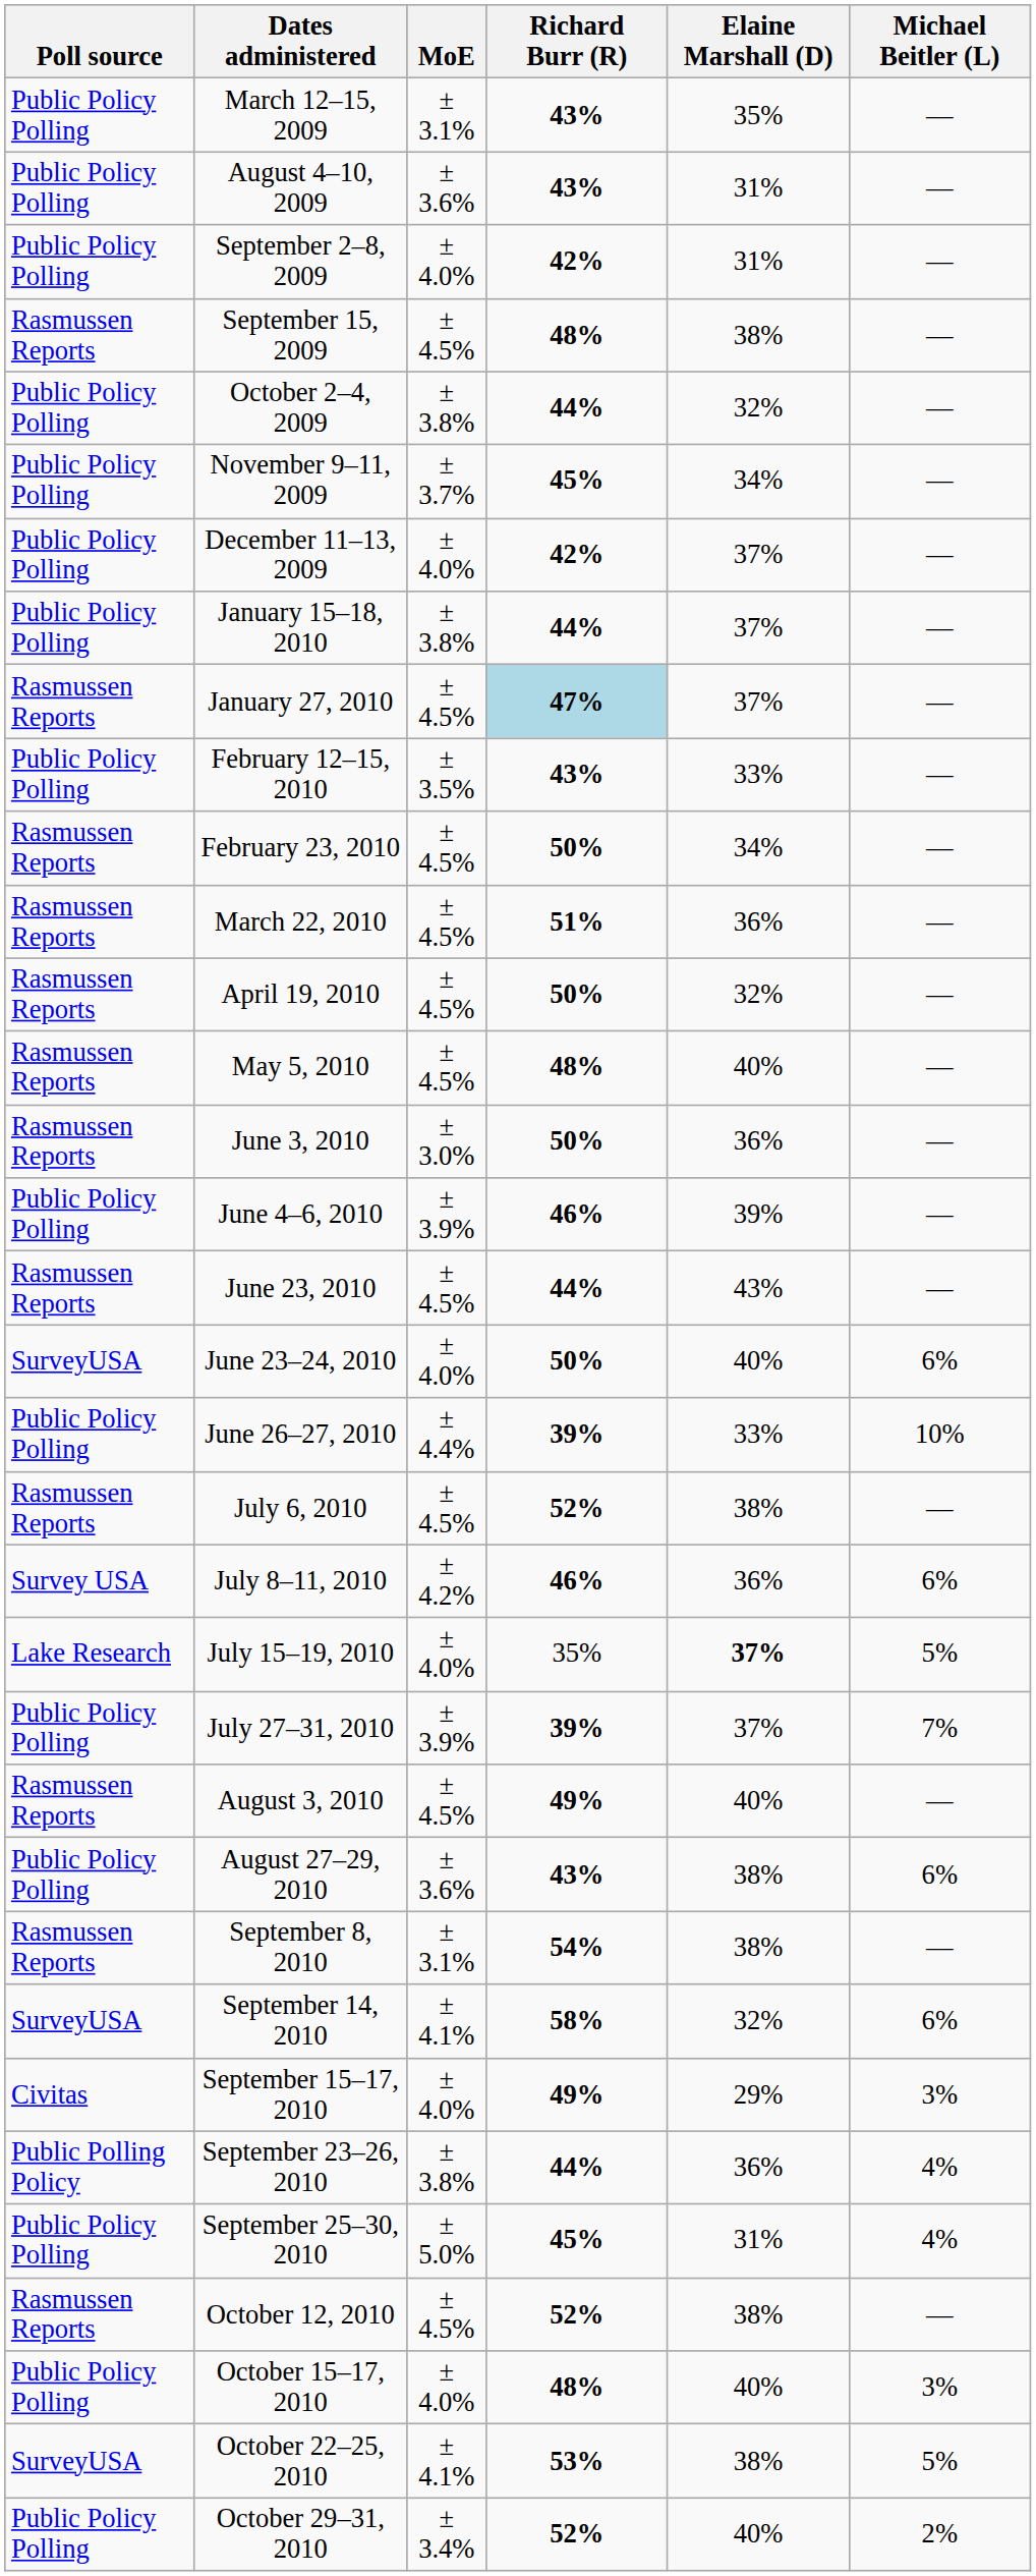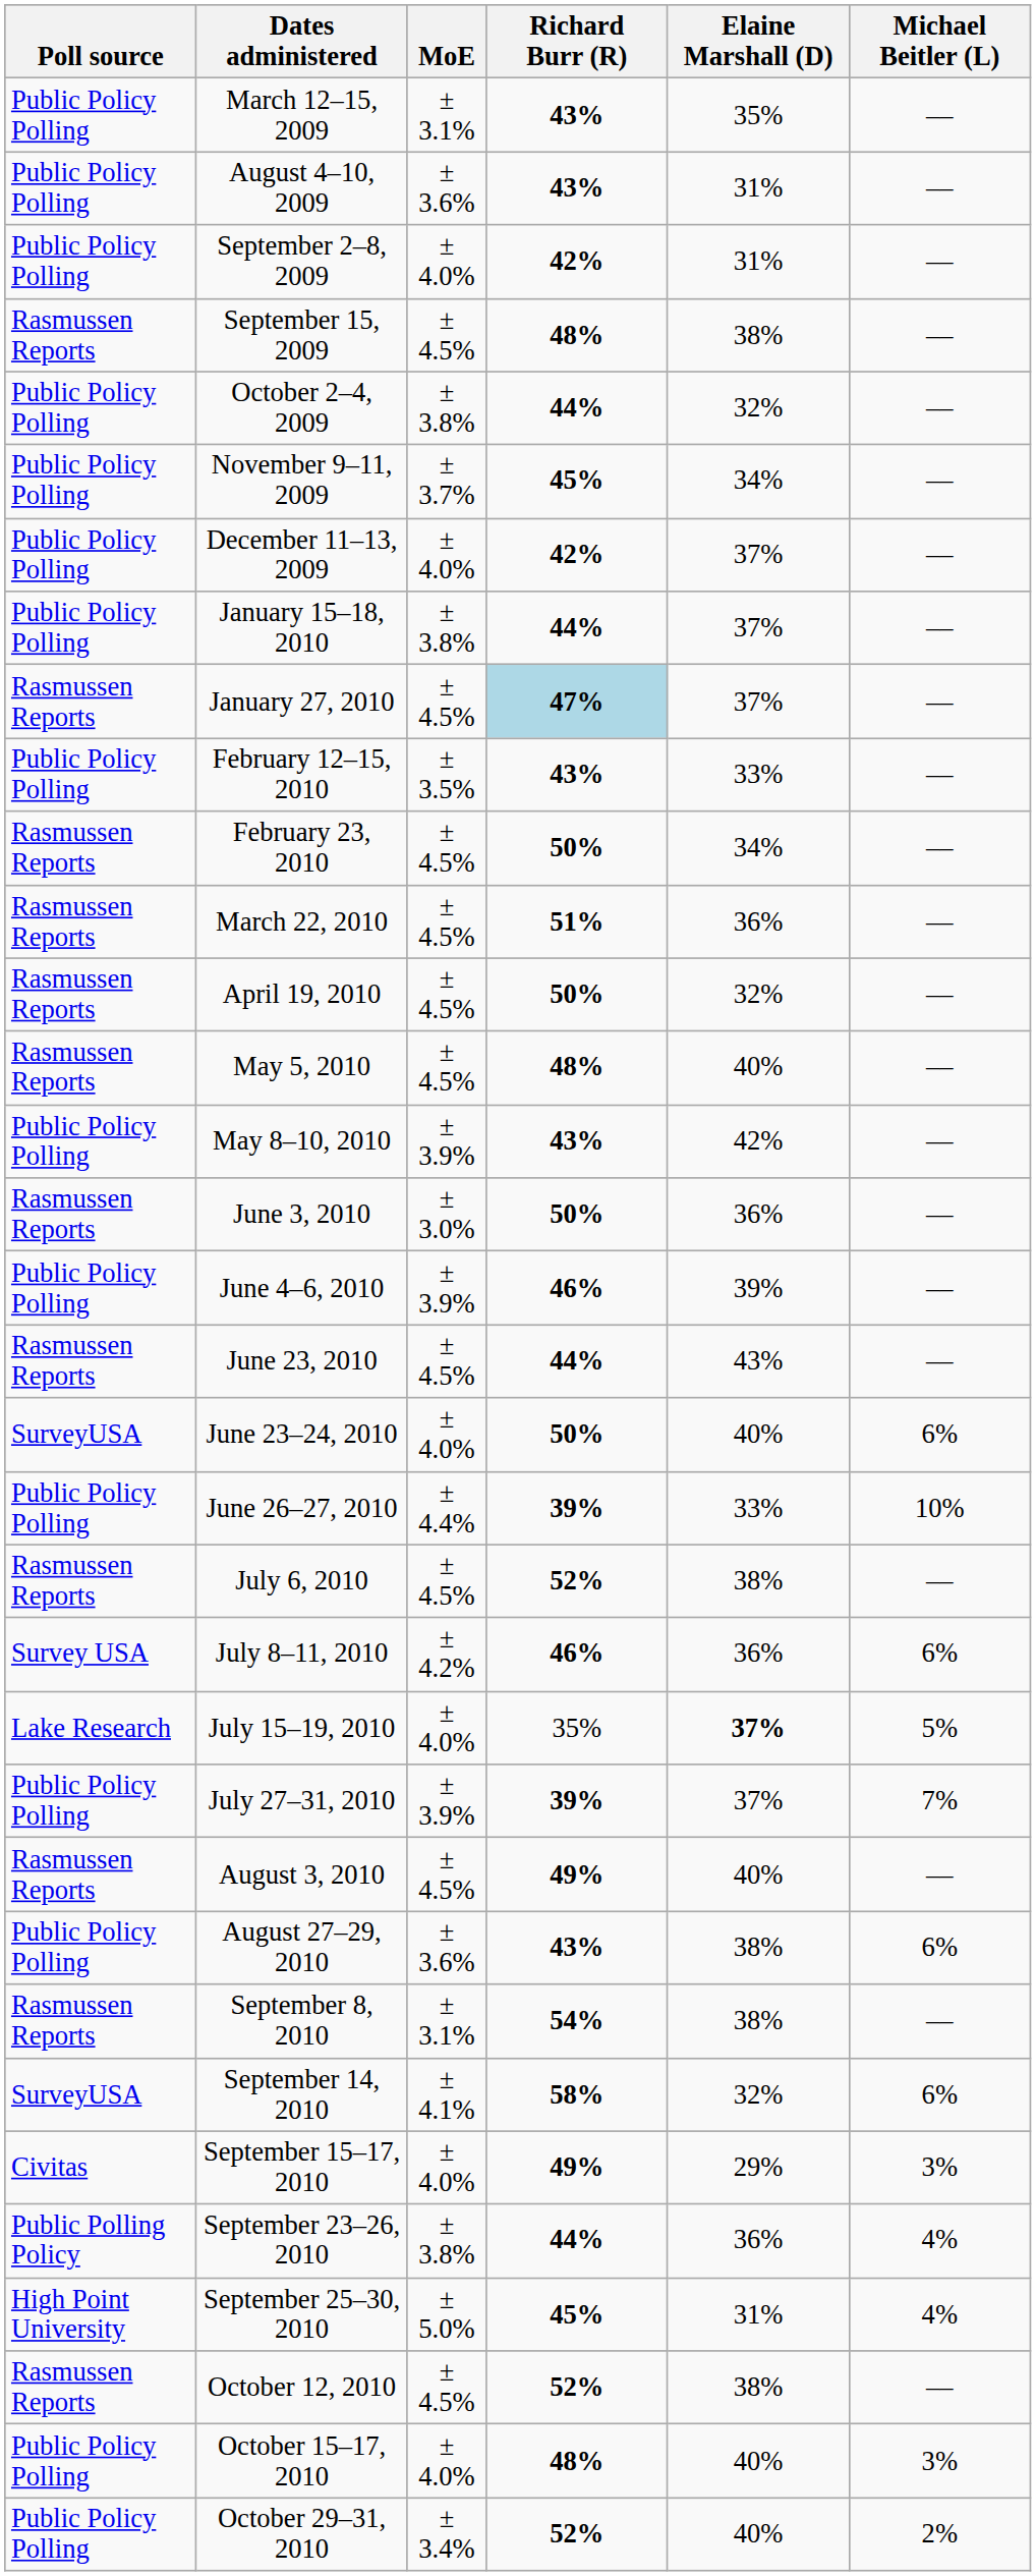+ row: Public Policy Polling | May 8–10, 2010 | ± 3.9% | 43% | 42% | ––
September 25–30, 2010 | Poll source: Public Policy Polling -> High Point University
- row: SurveyUSA | October 22–25, 2010 | ± 4.1% | 53% | 38% | 5%
